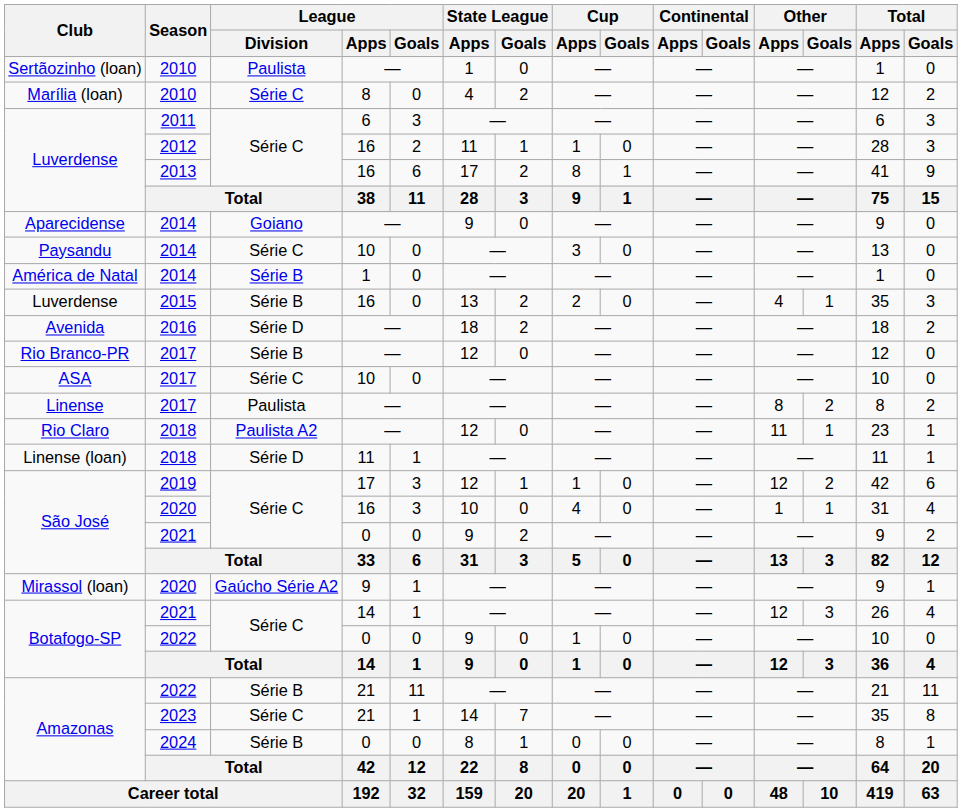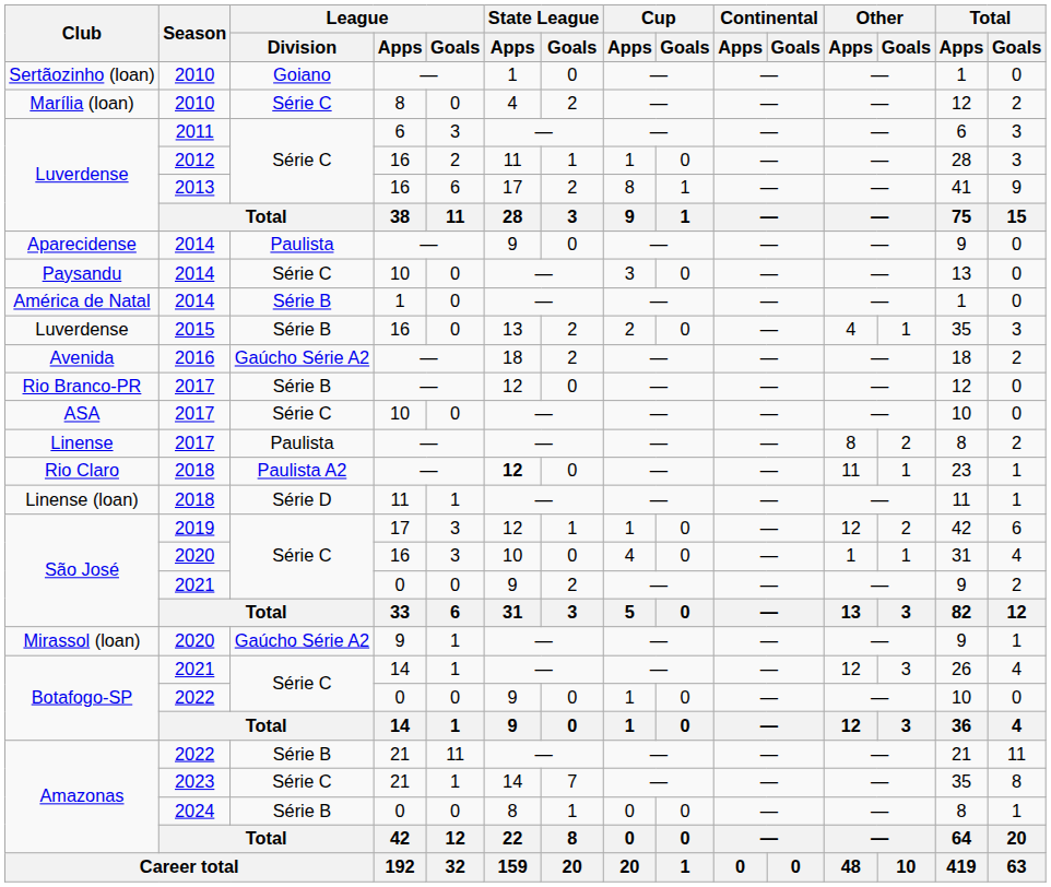Sertãozinho (loan) | League / Division: Paulista -> Goiano
Aparecidense | League / Division: Goiano -> Paulista
Avenida | League / Division: Série D -> Gaúcho Série A2
Rio Claro | State League / Apps: normal -> bold
